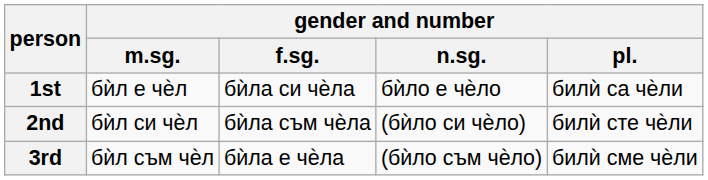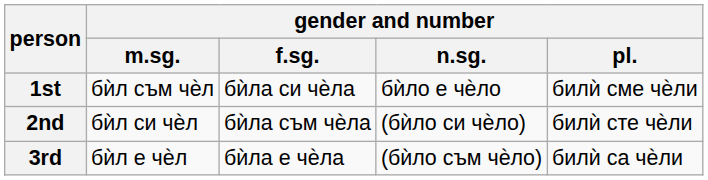1st | gender and number / m.sg.: бѝл е чѐл -> бѝл съм чѐл
1st | gender and number / pl.: билѝ са чѐли -> билѝ сме чѐли
3rd | gender and number / m.sg.: бѝл съм чѐл -> бѝл е чѐл
3rd | gender and number / pl.: билѝ сме чѐли -> билѝ са чѐли
